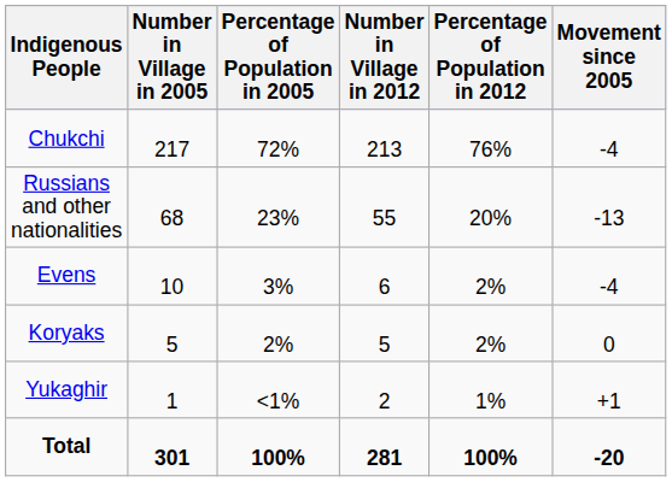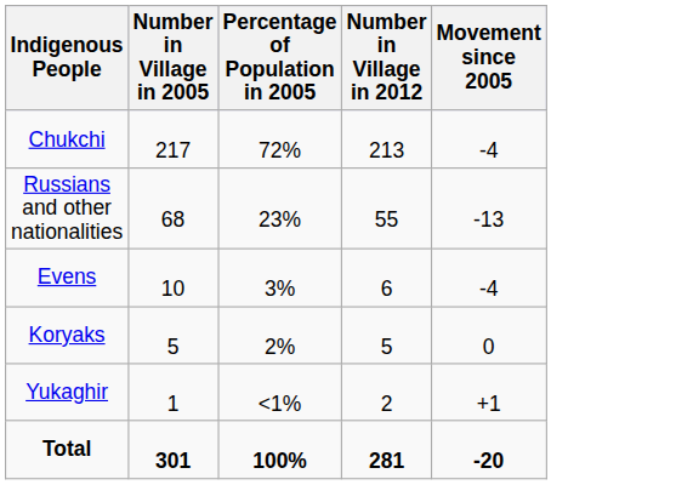- column: Percentage of Population in 2012 | 76% | 20% | 2% | 2% | 1% | 100%
